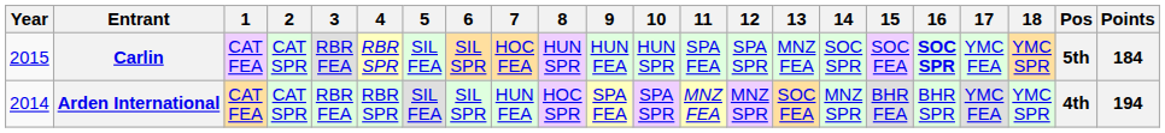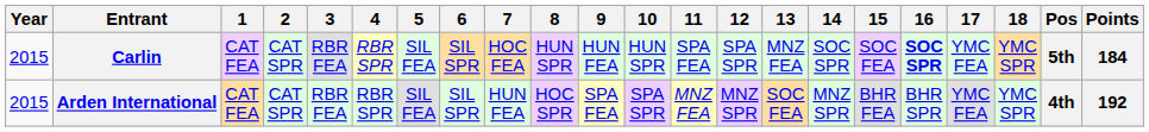Arden International | Year: 2014 -> 2015
Arden International | Points: 194 -> 192
